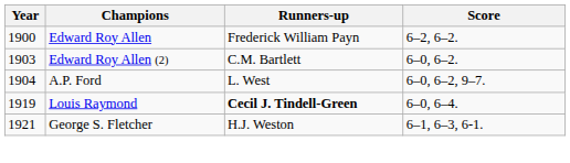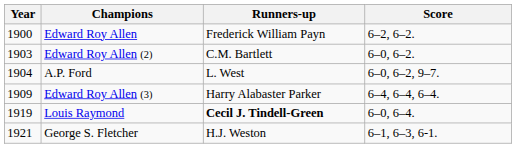+ row: 1909 | Edward Roy Allen (3) | Harry Alabaster Parker | 6–4, 6–4, 6–4.
